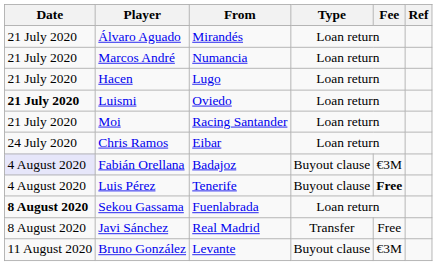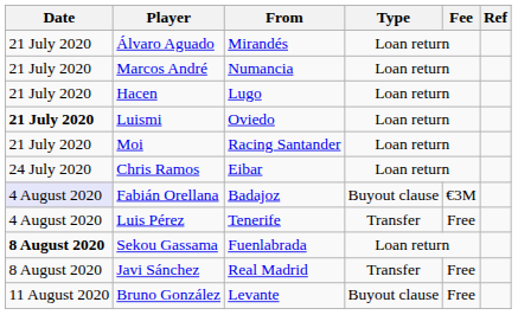Luis Pérez | Type: Buyout clause -> Transfer
Luis Pérez | Fee: bold -> normal
Bruno González | Fee: €3M -> Free
